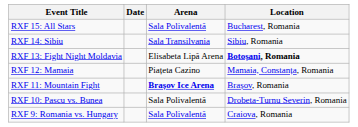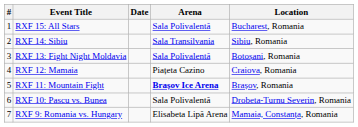+ column: # | 1 | 2 | 3 | 4 | 5 | 6 | 7
RXF 13: Fight Night Moldavia | Arena: Elisabeta Lipă Arena -> Sala Polivalentă
RXF 13: Fight Night Moldavia | Location: bold -> normal
RXF 12: Mamaia | Location: Mamaia, Constanța, Romania -> Craiova, Romania
RXF 9: Romania vs. Hungary | Arena: Sala Polivalentă -> Elisabeta Lipă Arena
RXF 9: Romania vs. Hungary | Location: Craiova, Romania -> Mamaia, Constanța, Romania
